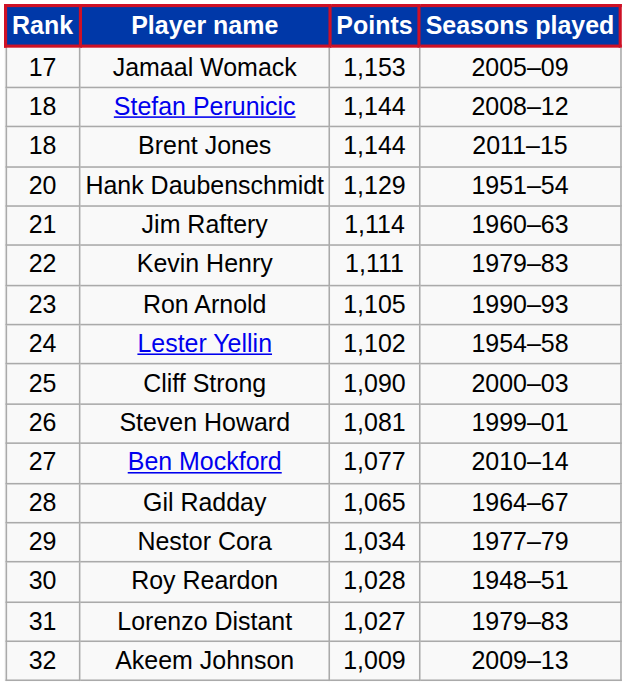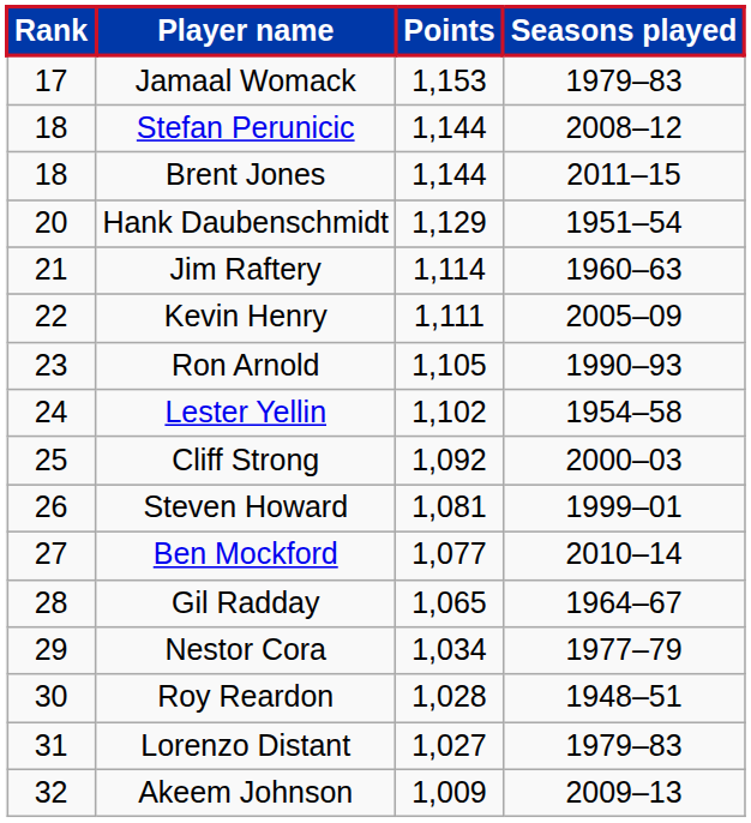Jamaal Womack | Seasons played: 2005–09 -> 1979–83
Kevin Henry | Seasons played: 1979–83 -> 2005–09
Cliff Strong | Points: 1,090 -> 1,092
